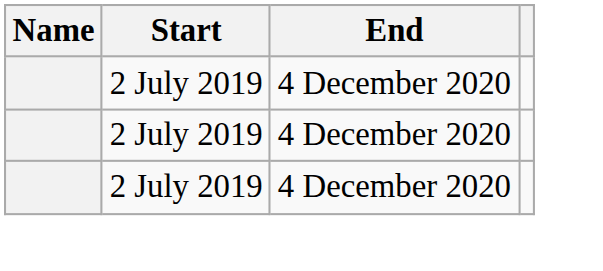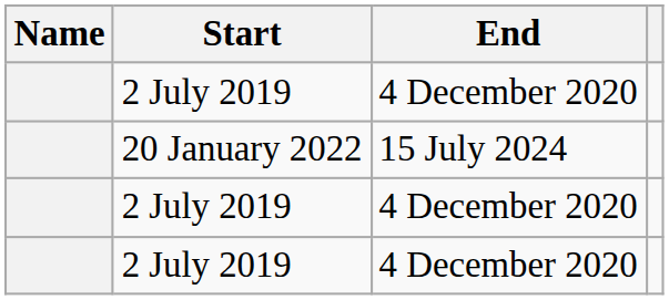+ row: 20 January 2022 | 15 July 2024
